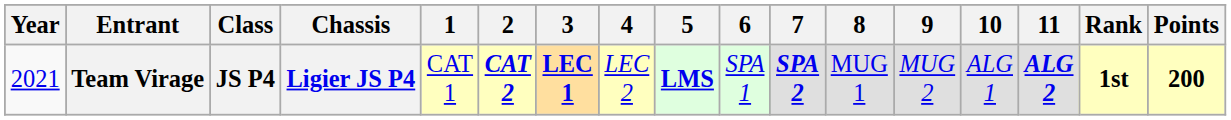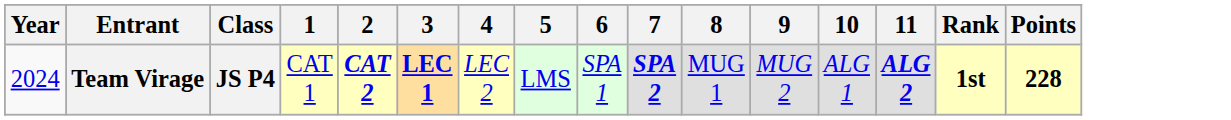- column: Chassis | Ligier JS P4
Team Virage | Year: 2021 -> 2024
Team Virage | 5: bold -> normal
Team Virage | Points: 200 -> 228
